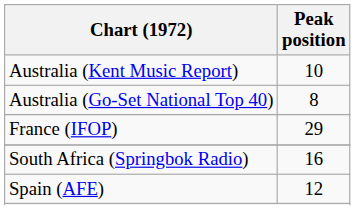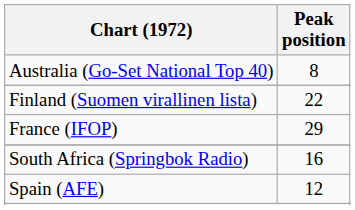- row: Australia (Kent Music Report) | 10
+ row: Finland (Suomen virallinen lista) | 22
